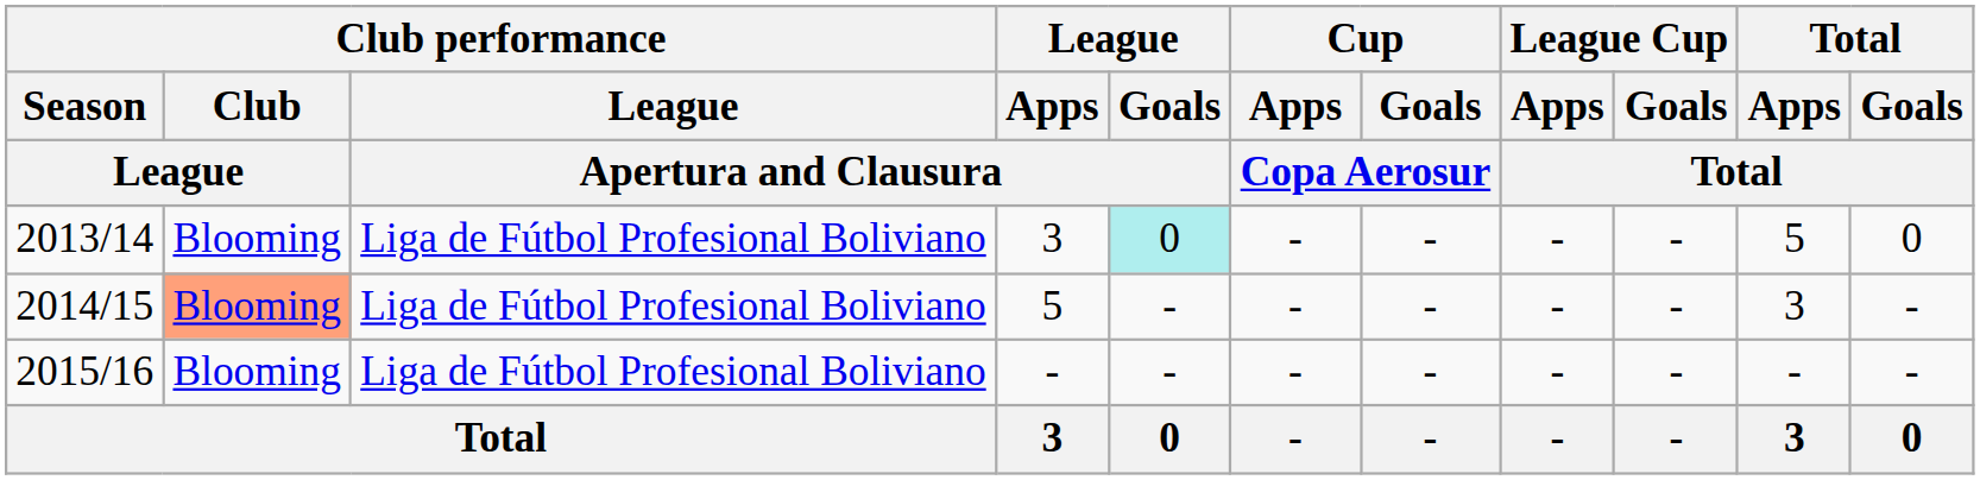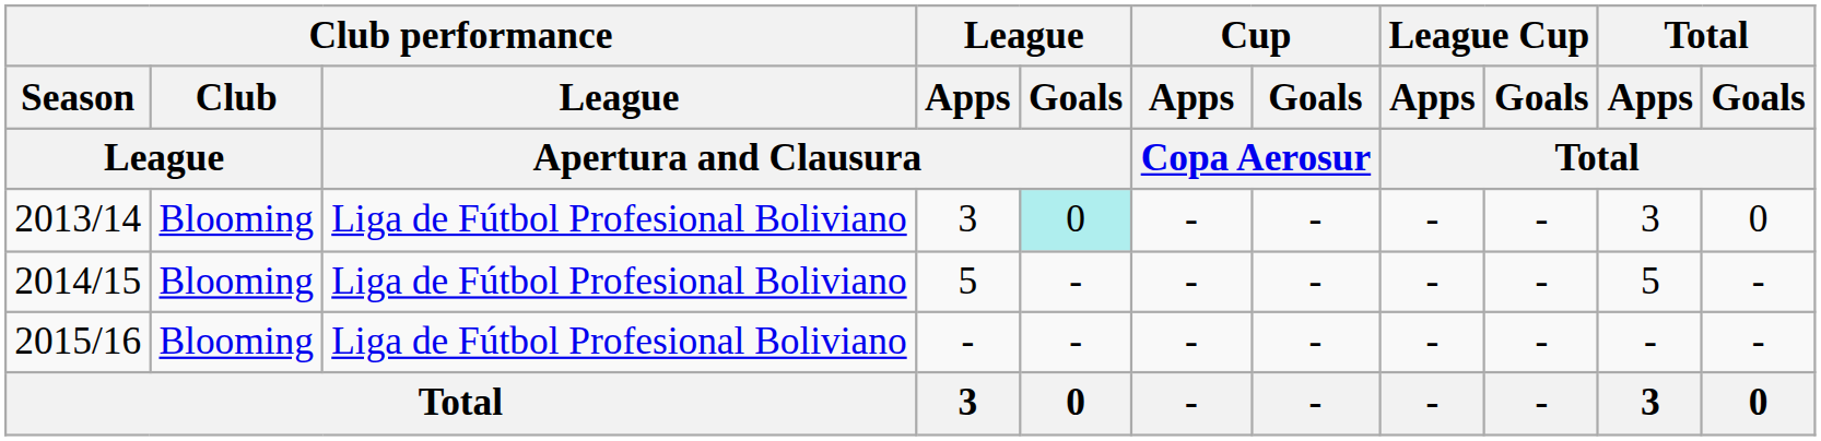2013/14 | Total / Apps / Total: 5 -> 3
2014/15 | Club performance / Club / League: lightsalmon background -> no background
2014/15 | Total / Apps / Total: 3 -> 5
